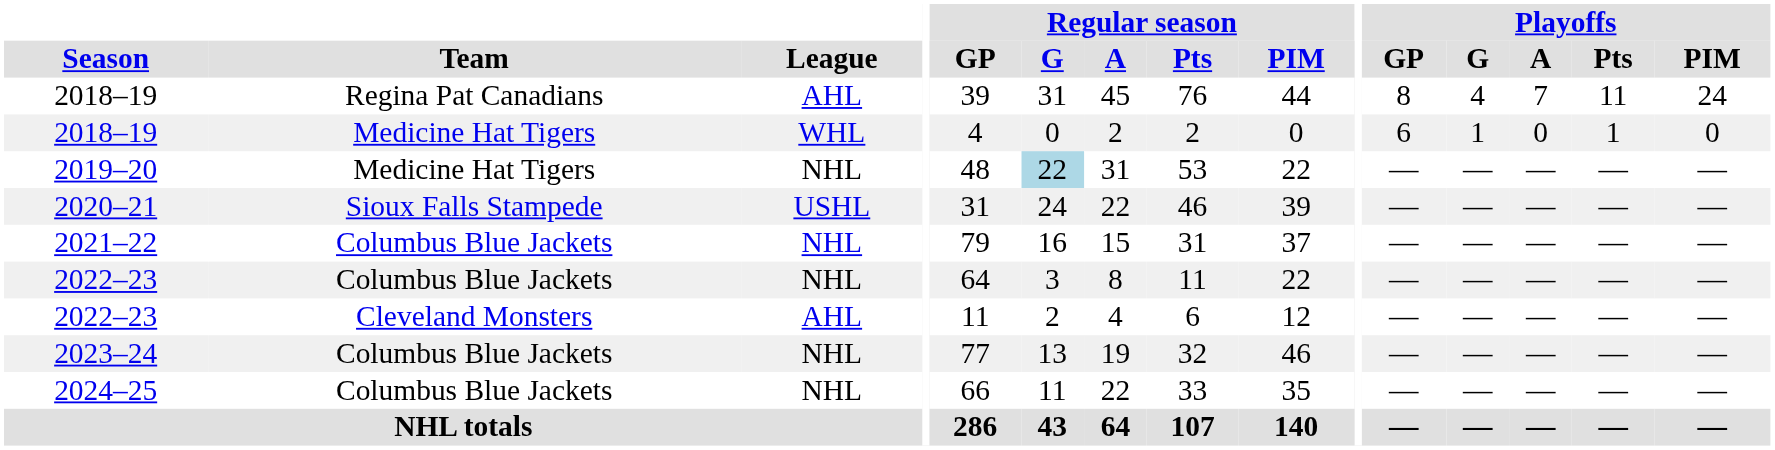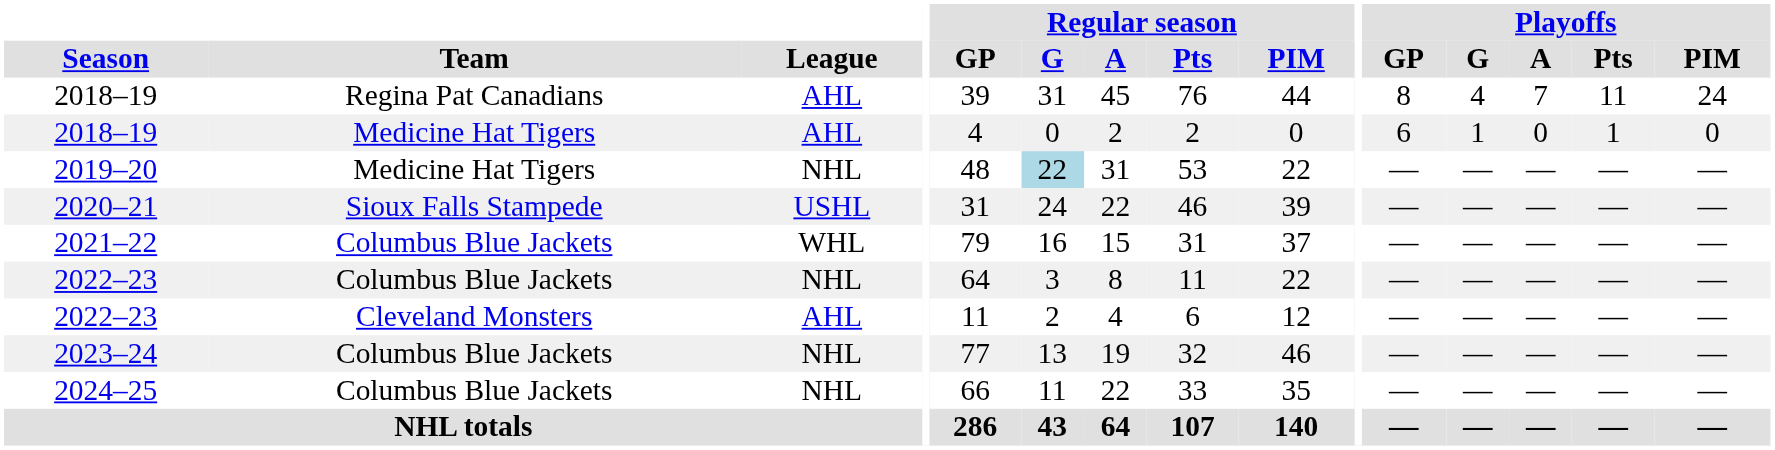2018–19 / Medicine Hat Tigers | League: WHL -> AHL
2021–22 | League: NHL -> WHL
